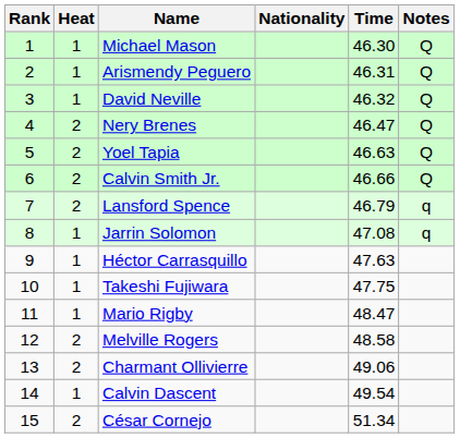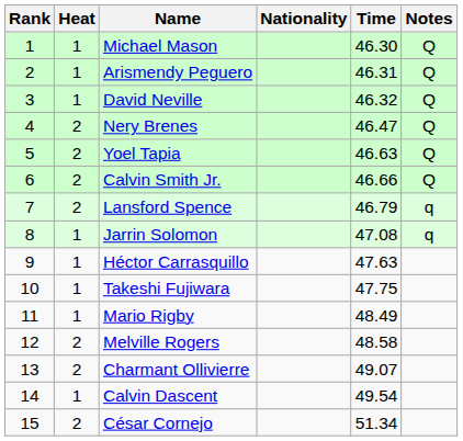Mario Rigby | Time: 48.47 -> 48.49
Charmant Ollivierre | Time: 49.06 -> 49.07
